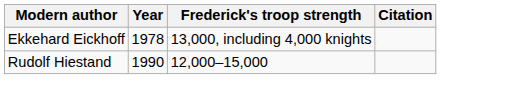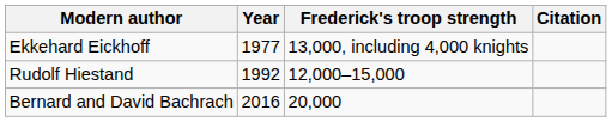Ekkehard Eickhoff | Year: 1978 -> 1977
Rudolf Hiestand | Year: 1990 -> 1992
+ row: Bernard and David Bachrach | 2016 | 20,000
